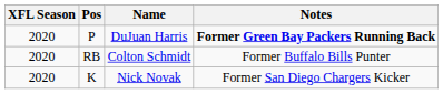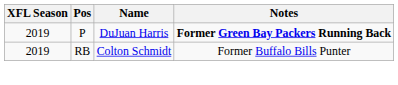DuJuan Harris | XFL Season: 2020 -> 2019
Colton Schmidt | XFL Season: 2020 -> 2019
- row: 2020 | K | Nick Novak | Former San Diego Chargers Kicker
